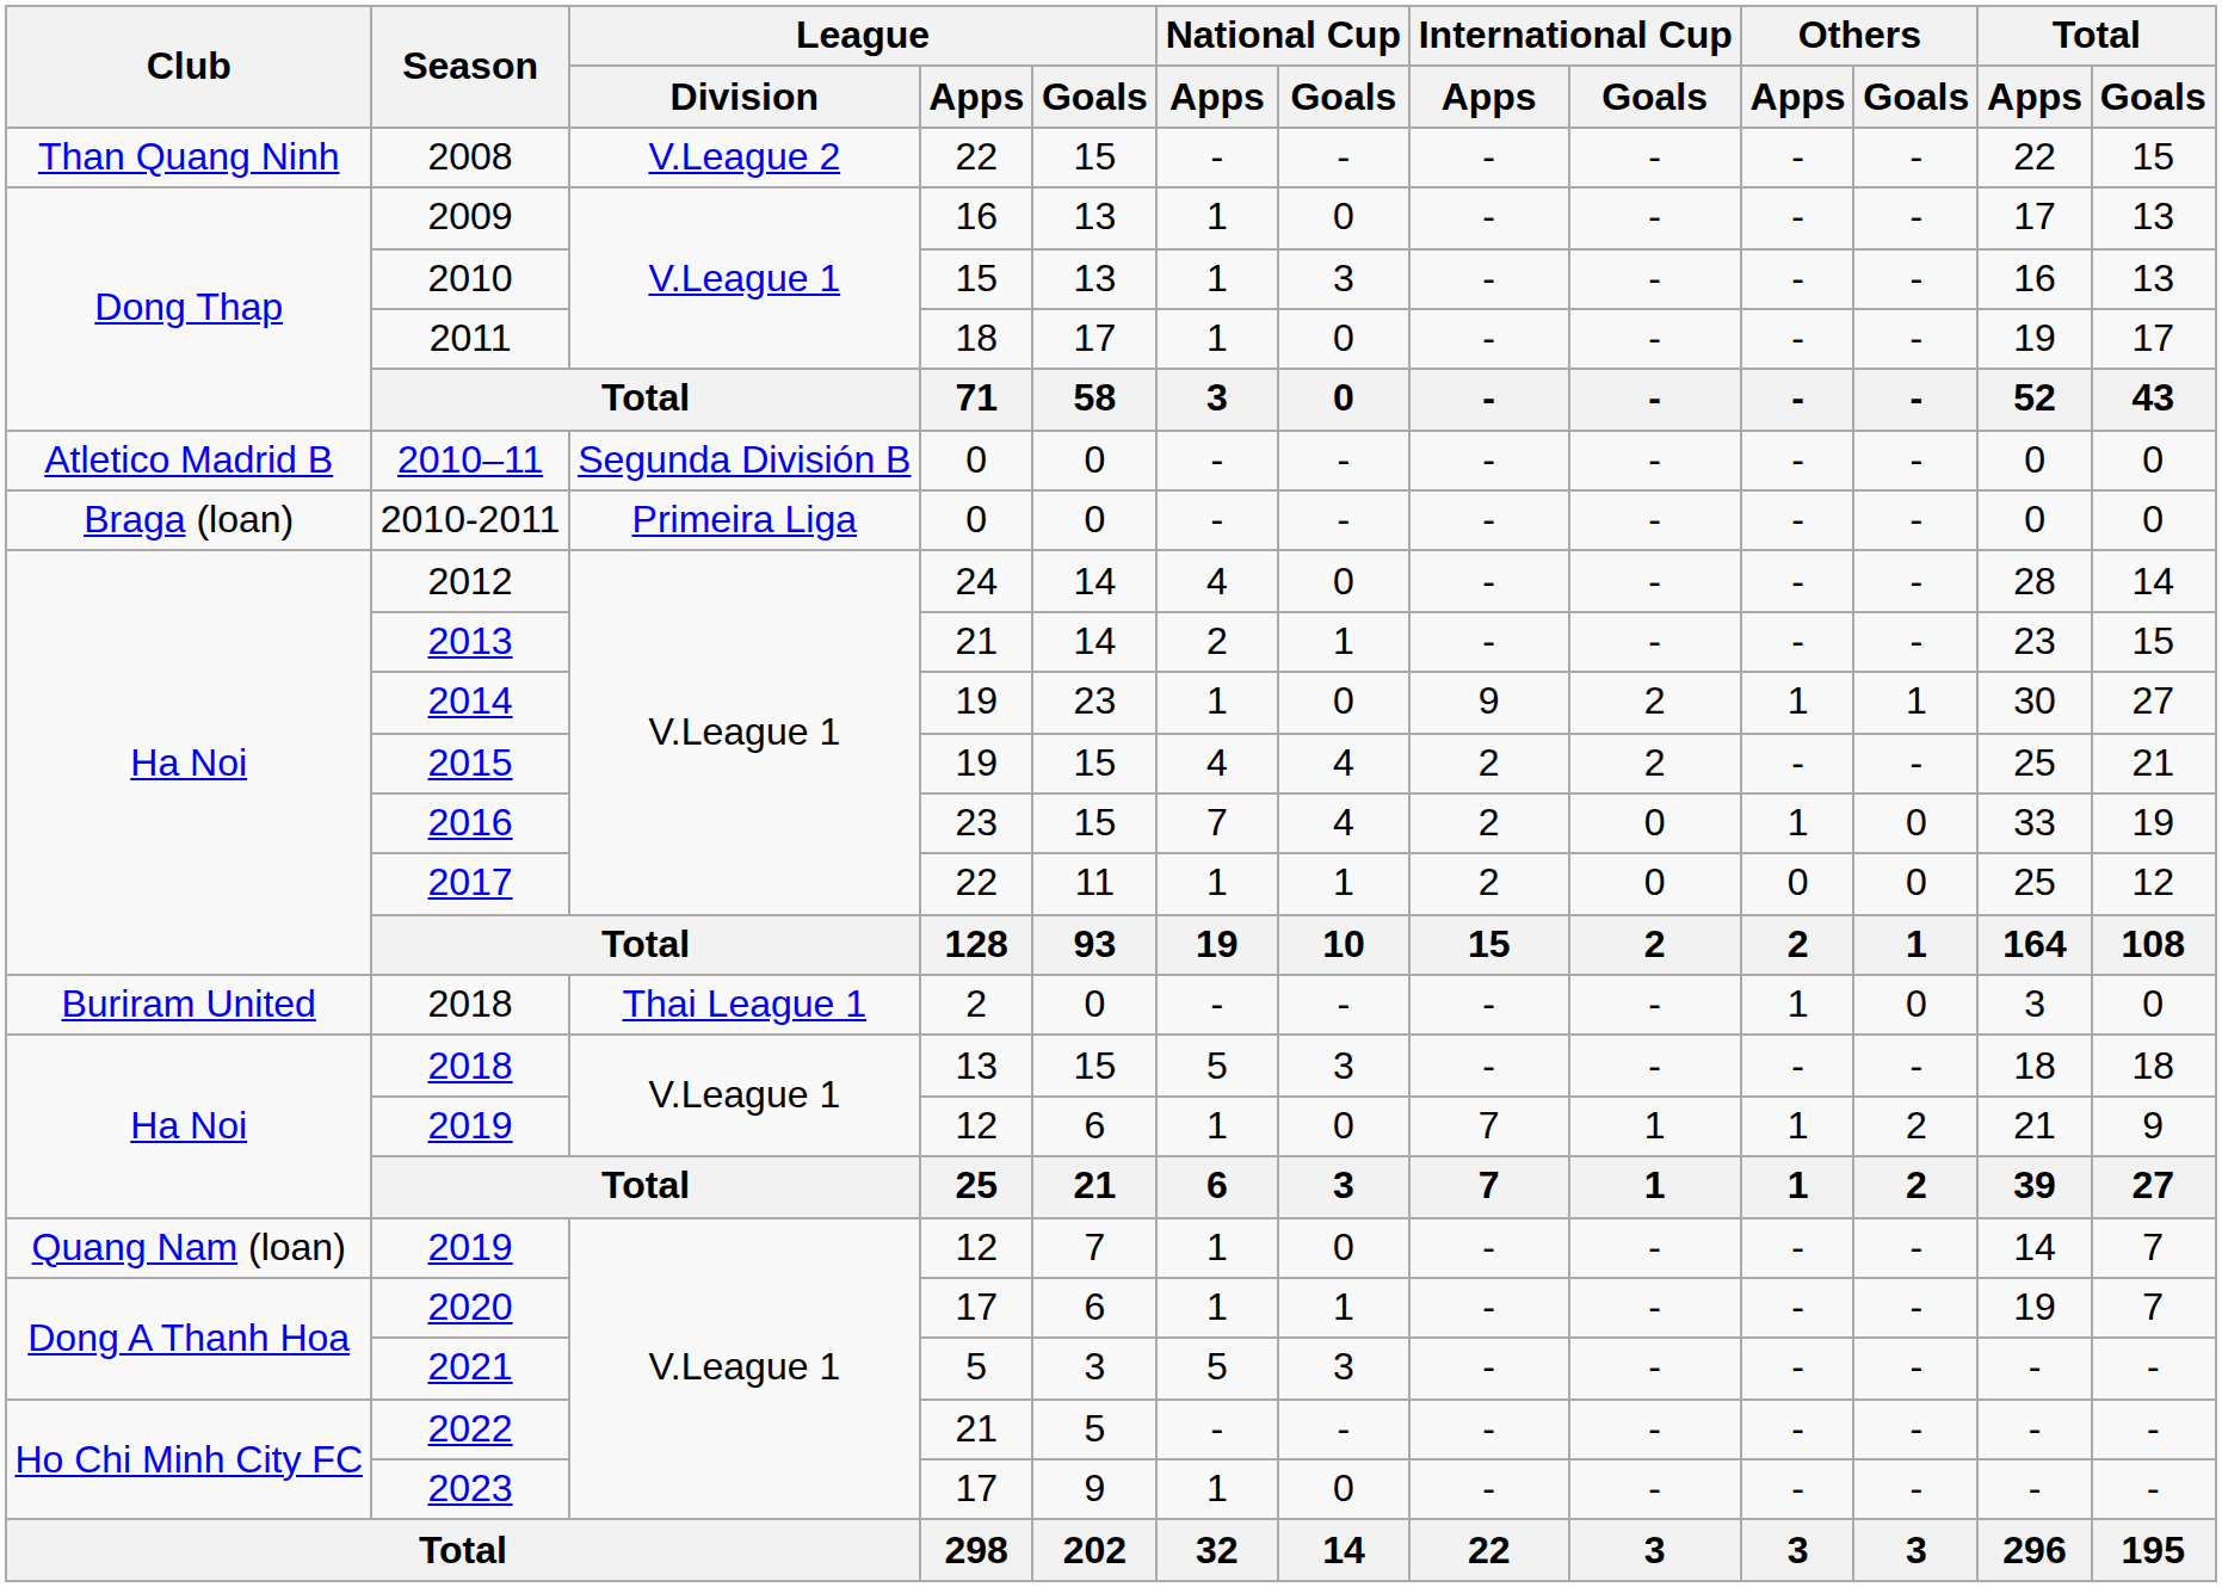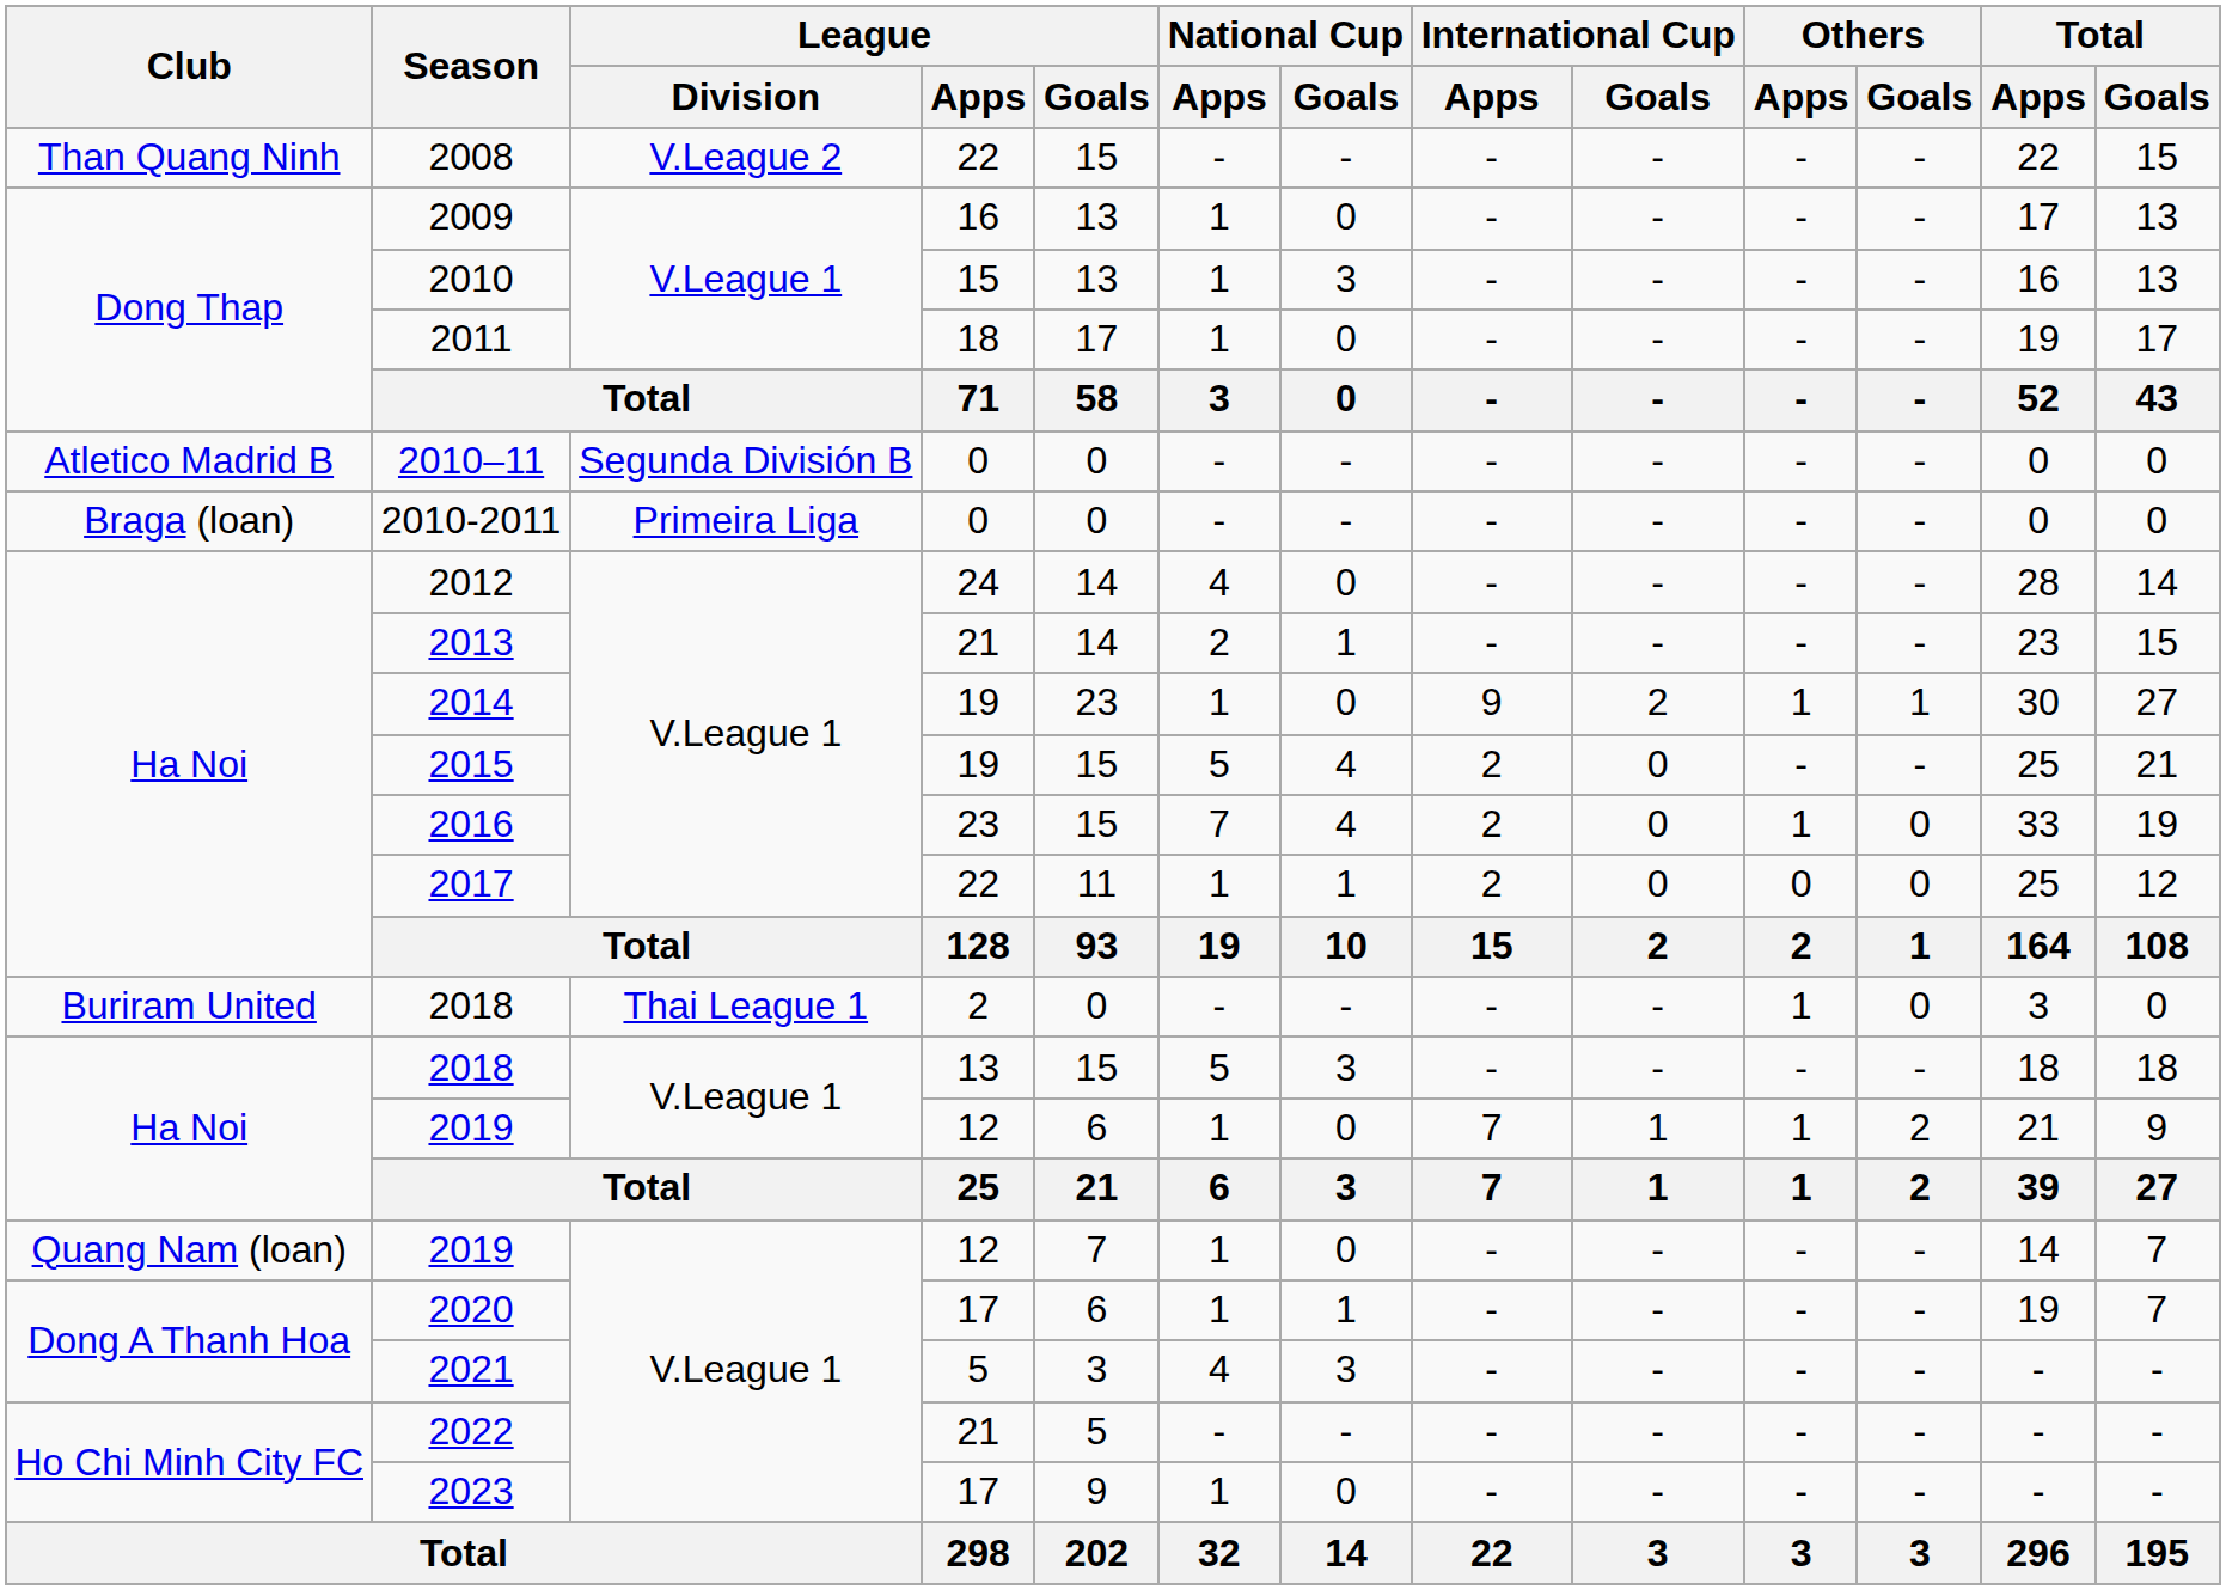2015 | National Cup / Apps: 4 -> 5
2015 | International Cup / Goals: 2 -> 0
2021 | National Cup / Apps: 5 -> 4
